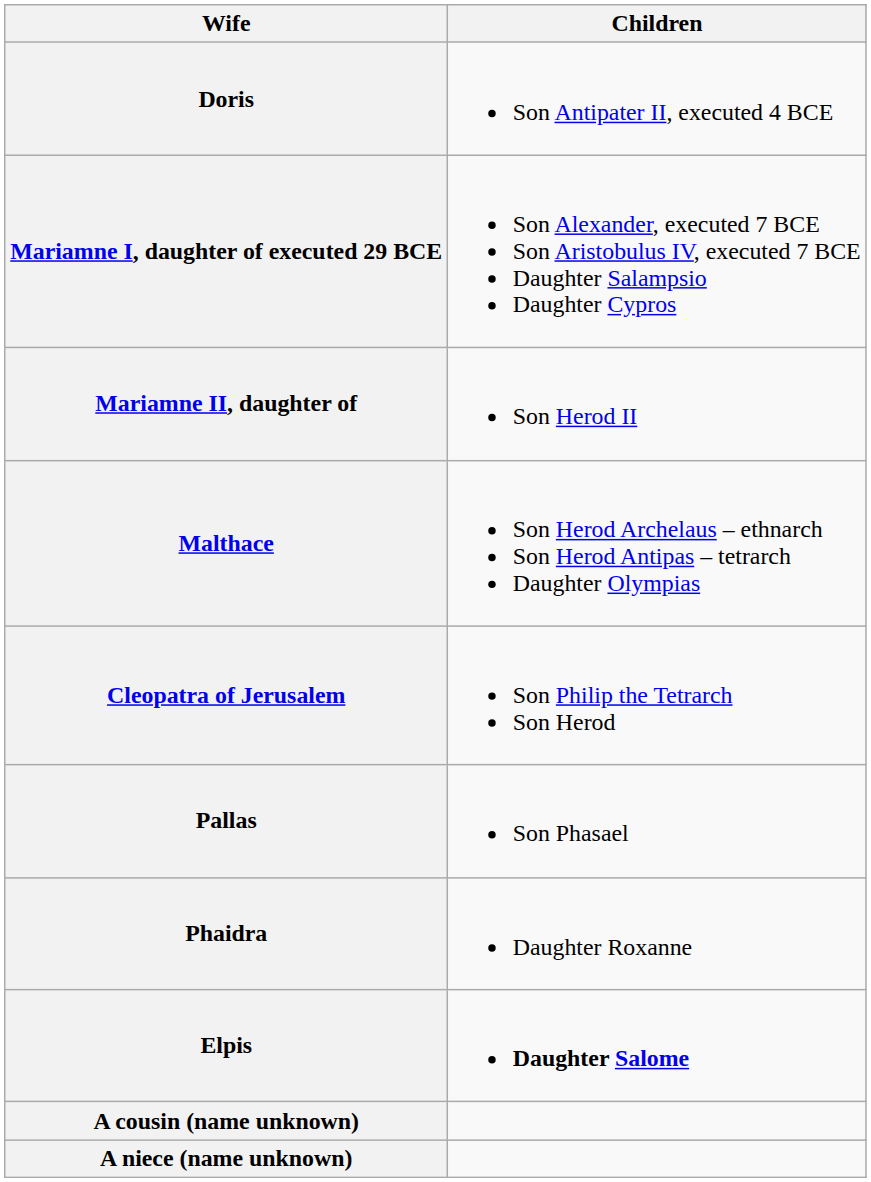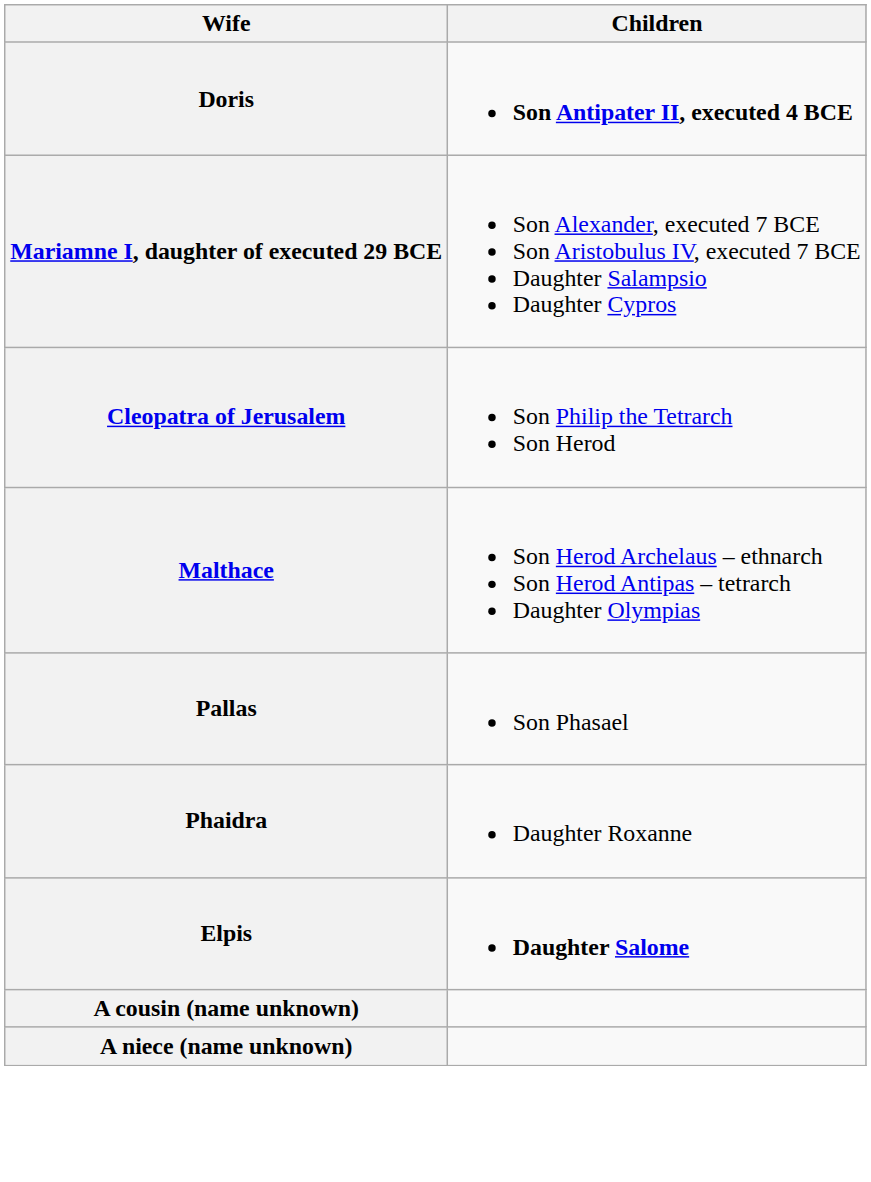Doris | Children: normal -> bold
- row: Mariamne II, daughter of | Son Herod II
rows swapped: Malthace <-> Cleopatra of Jerusalem
